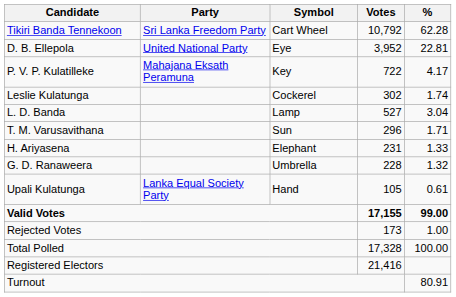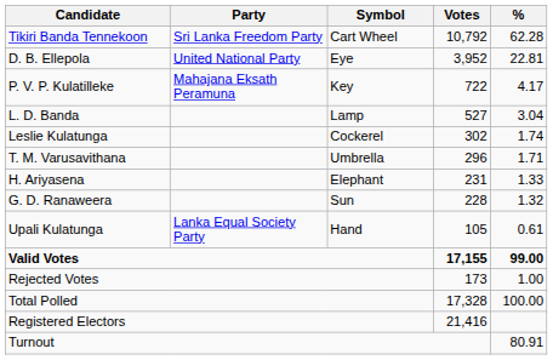rows swapped: L. D. Banda <-> Leslie Kulatunga
T. M. Varusavithana | Symbol: Sun -> Umbrella
G. D. Ranaweera | Symbol: Umbrella -> Sun
